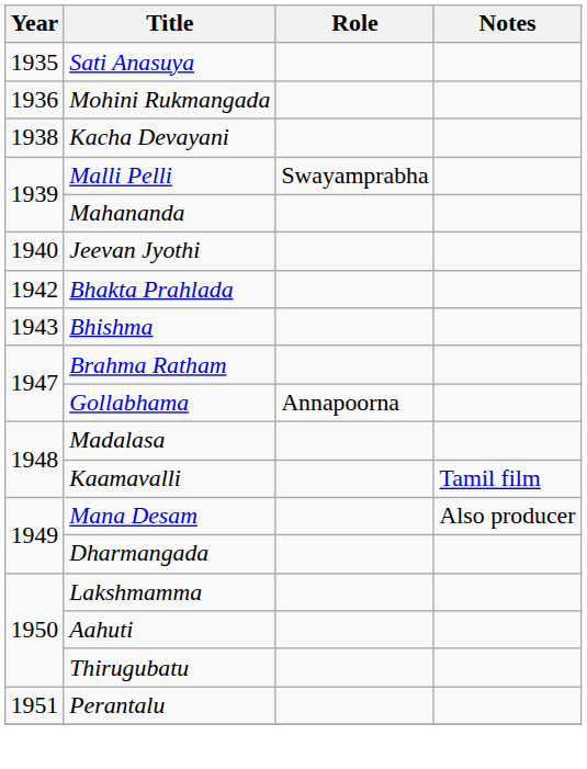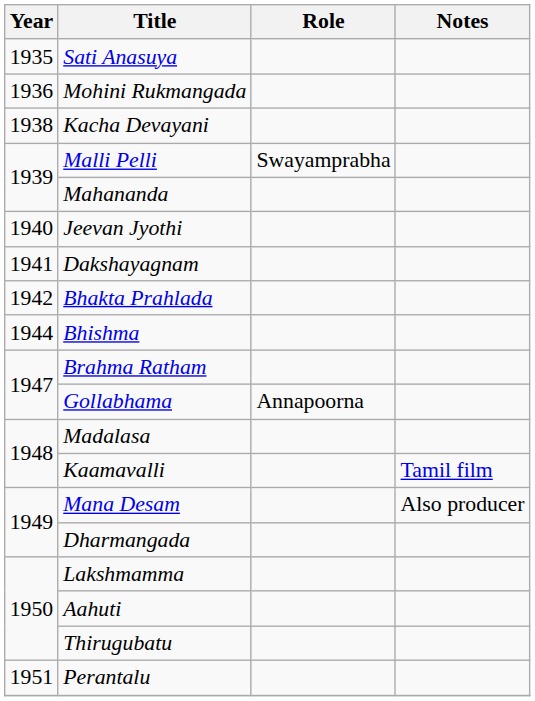+ row: 1941 | Dakshayagnam
Bhishma | Year: 1943 -> 1944
